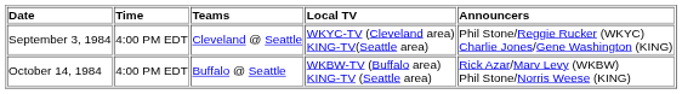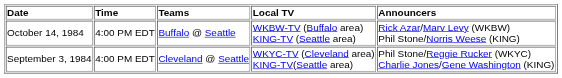rows swapped: September 3, 1984 <-> October 14, 1984
